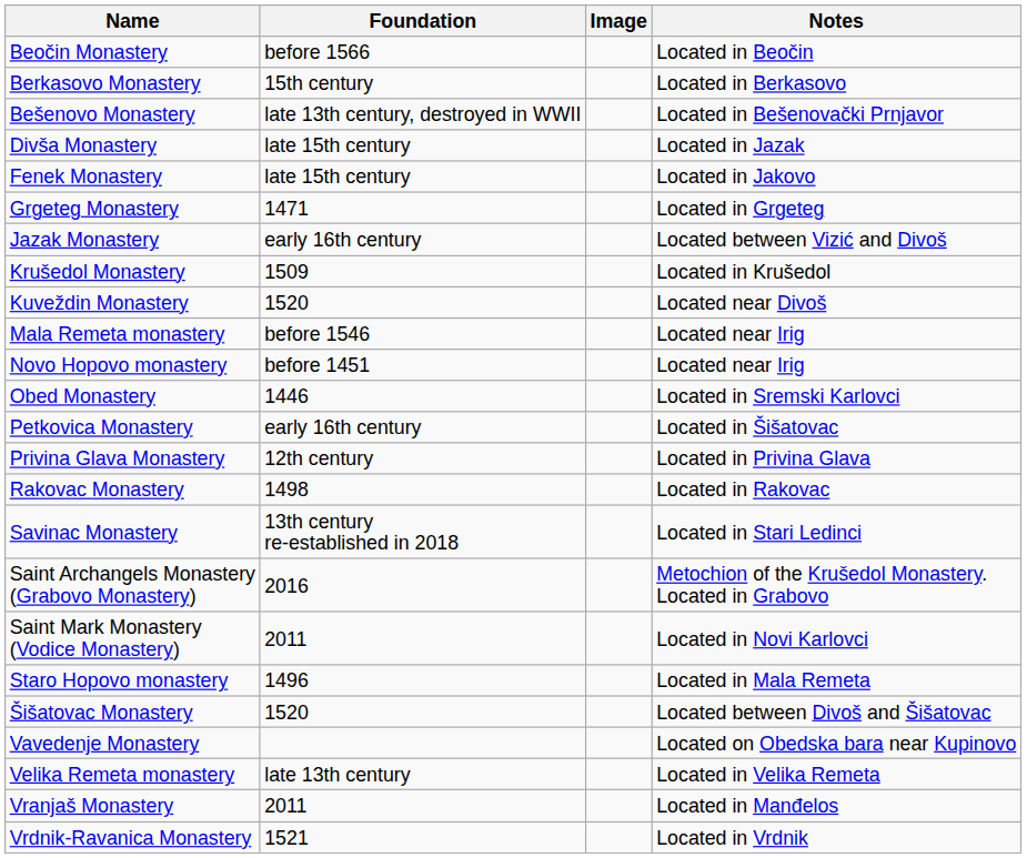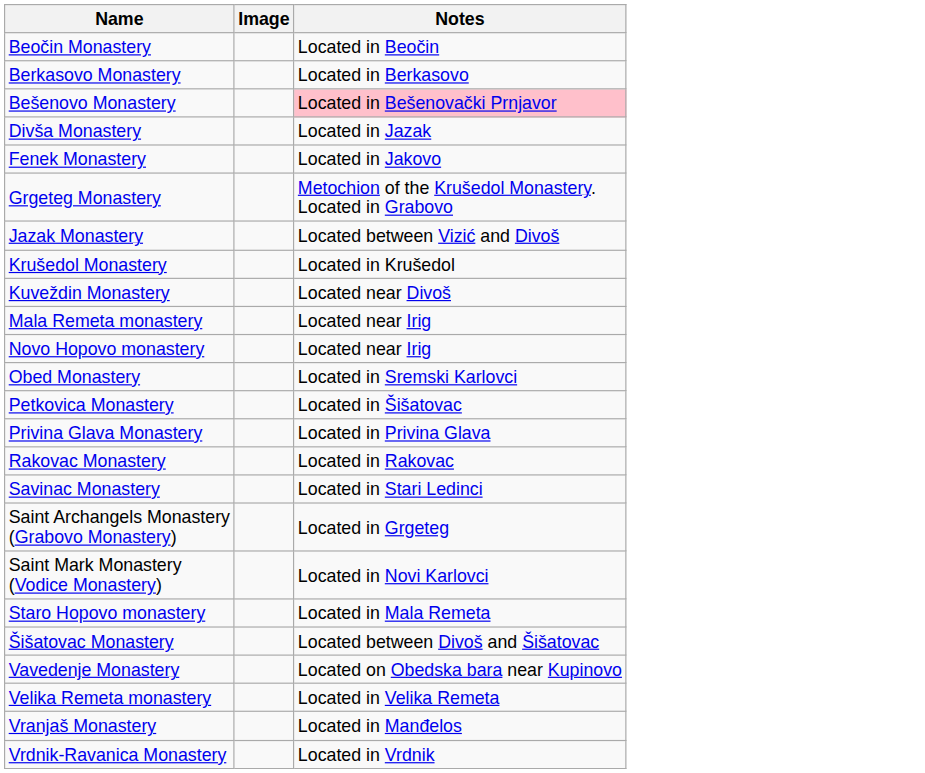- column: Foundation | before 1566 | 15th century | late 13th century, destroyed in WWII | late 15th century | late 15th century | 1471 | early 16th century | 1509 | 1520 | before 1546 | before 1451 | 1446 | early 16th century | 12th century | 1498 | 13th century re-established in 2018 | 2016 | 2011 | 1496 | 1520 | late 13th century | 2011 | 1521
Bešenovo Monastery | Notes: no background -> pink background
Grgeteg Monastery | Notes: Located in Grgeteg -> Metochion of the Krušedol Monastery. Located in Grabovo
Saint Archangels Monastery (Grabovo Monastery) | Notes: Metochion of the Krušedol Monastery. Located in Grabovo -> Located in Grgeteg
